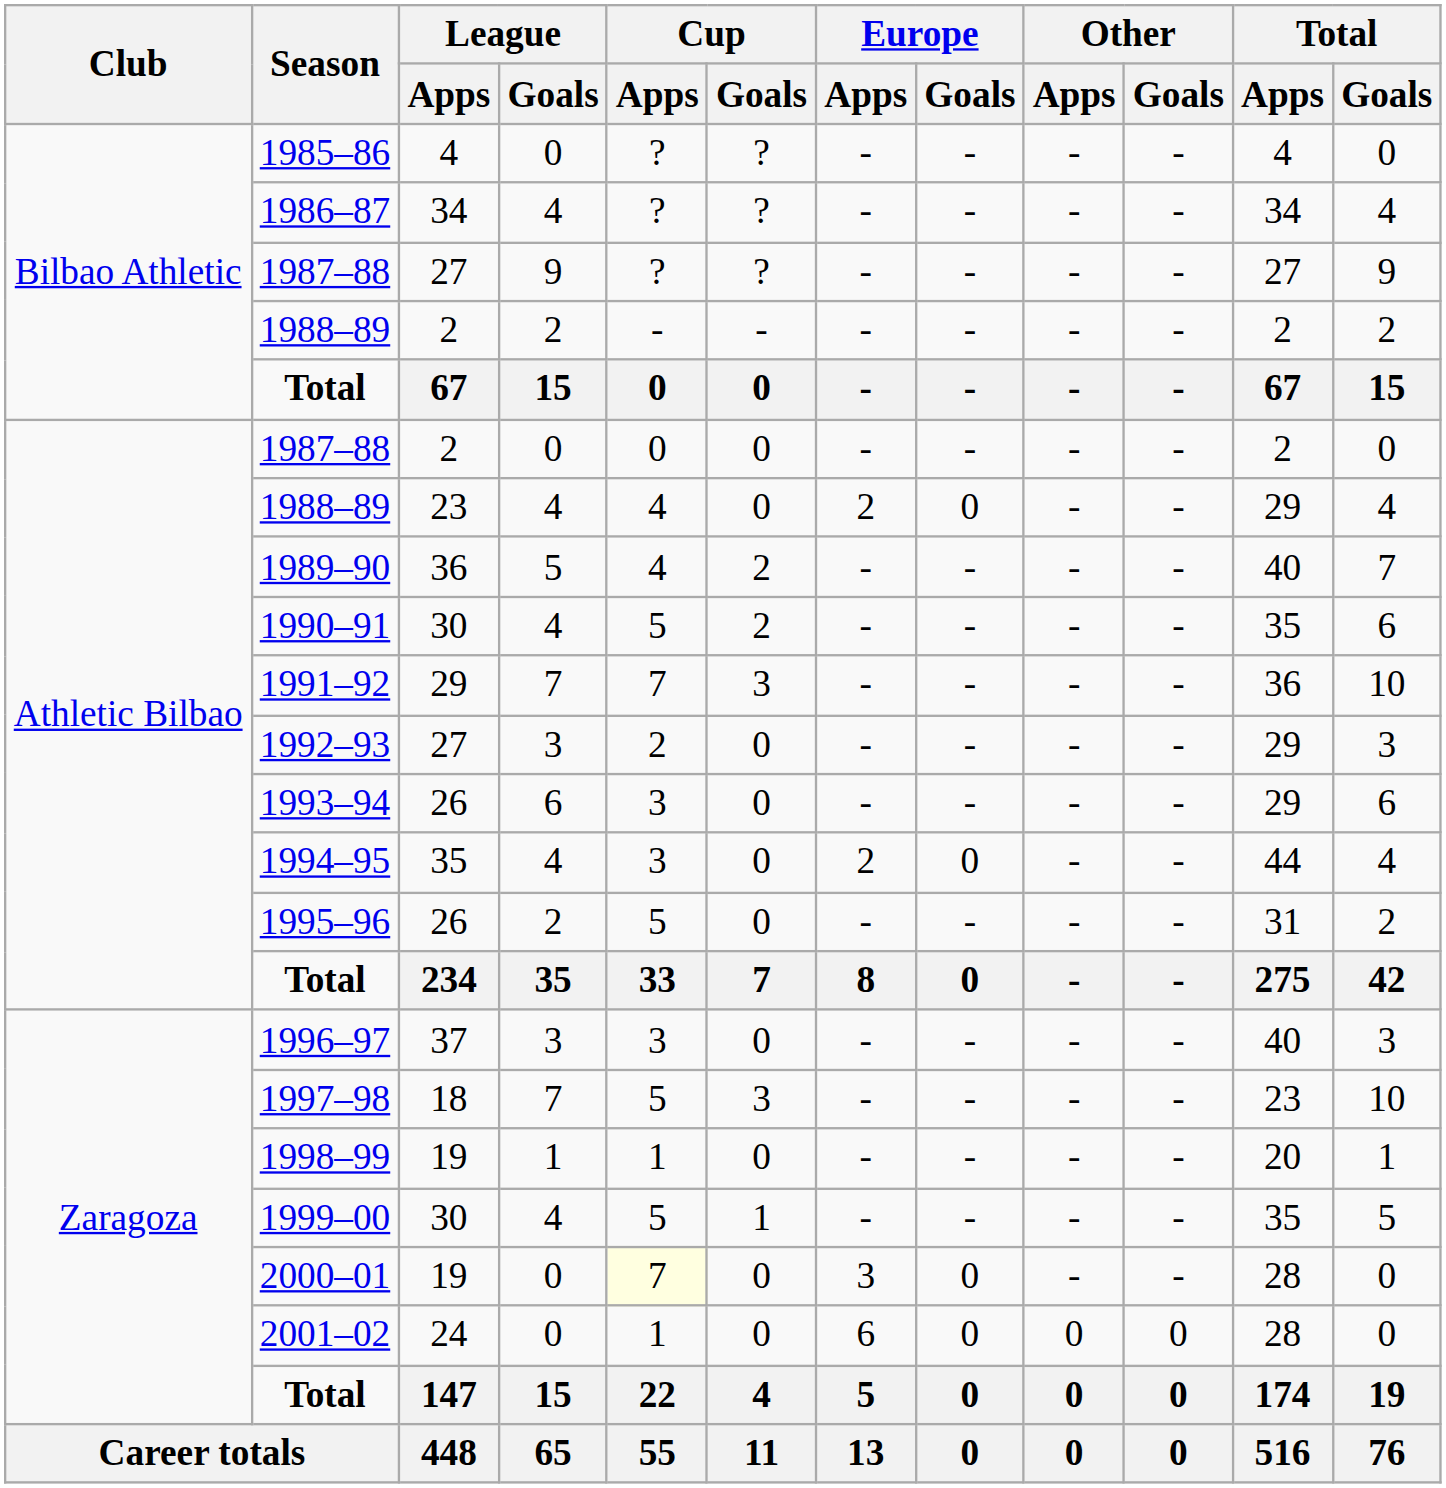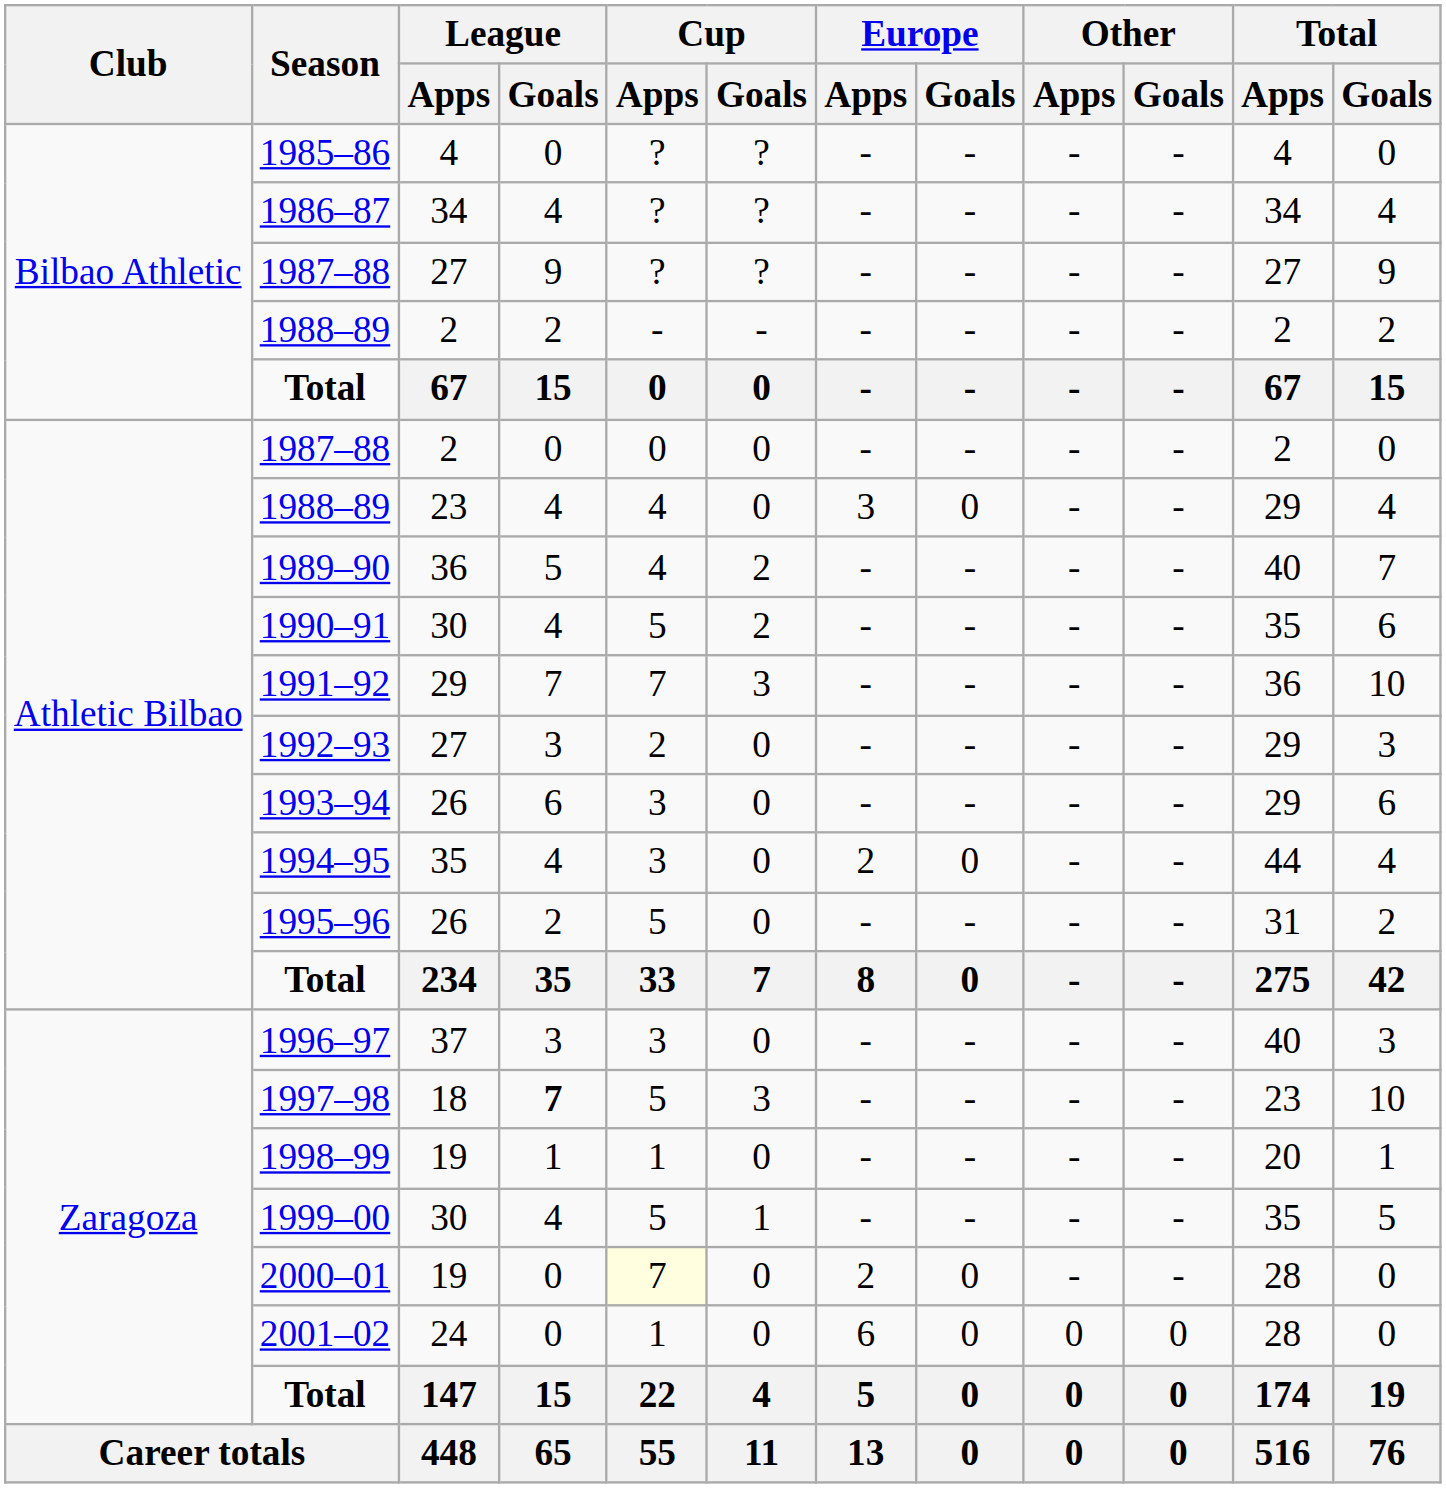1988–89 / 23 | Europe / Goals: 2 -> 3
1997–98 | Cup / Apps: normal -> bold
2000–01 | Europe / Goals: 3 -> 2
